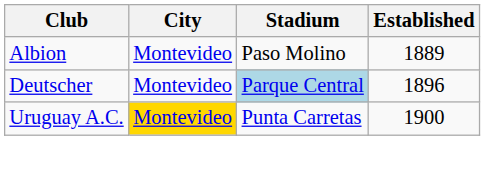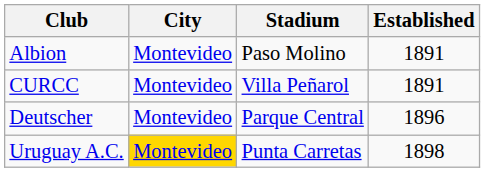Albion | Established: 1889 -> 1891
+ row: CURCC | Montevideo | Villa Peñarol | 1891
Deutscher | Stadium: lightblue background -> no background
Uruguay A.C. | Established: 1900 -> 1898
